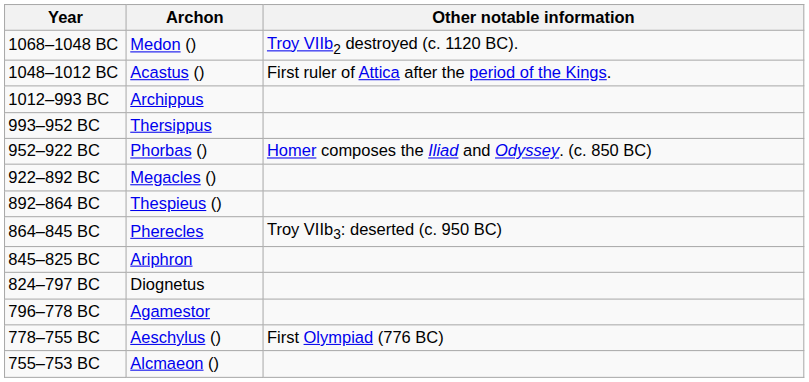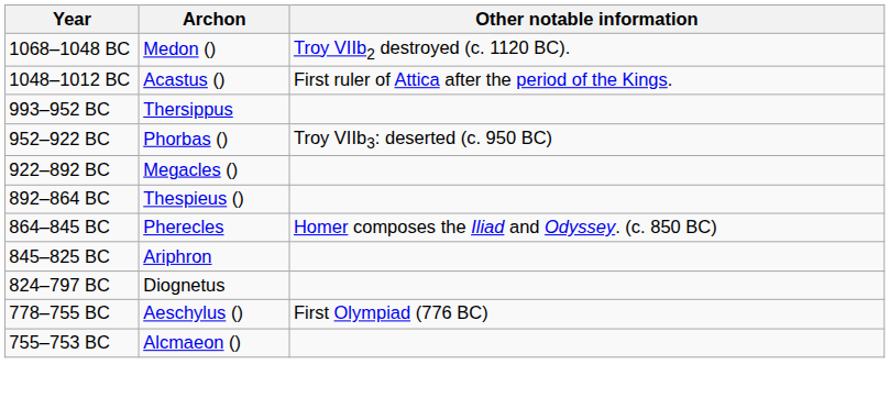- row: 1012–993 BC | Archippus
952–922 BC | Other notable information: Homer composes the Iliad and Odyssey. (c. 850 BC) -> Troy VIIb3: deserted (c. 950 BC)
864–845 BC | Other notable information: Troy VIIb3: deserted (c. 950 BC) -> Homer composes the Iliad and Odyssey. (c. 850 BC)
- row: 796–778 BC | Agamestor
